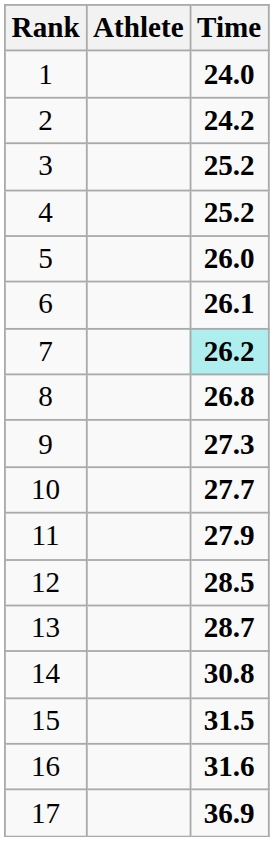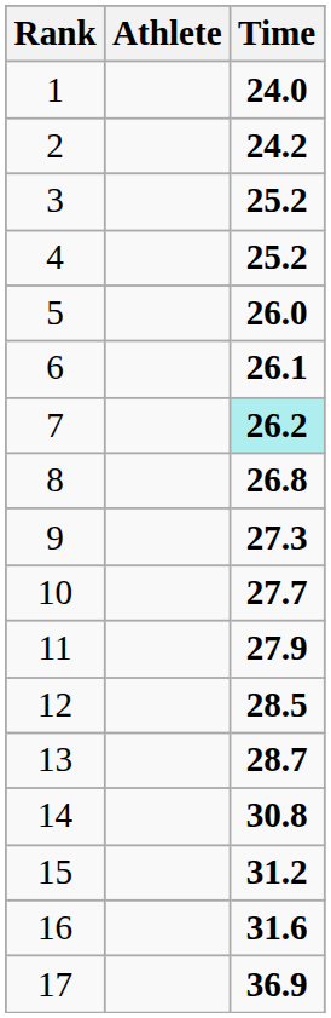15 | Time: 31.5 -> 31.2
